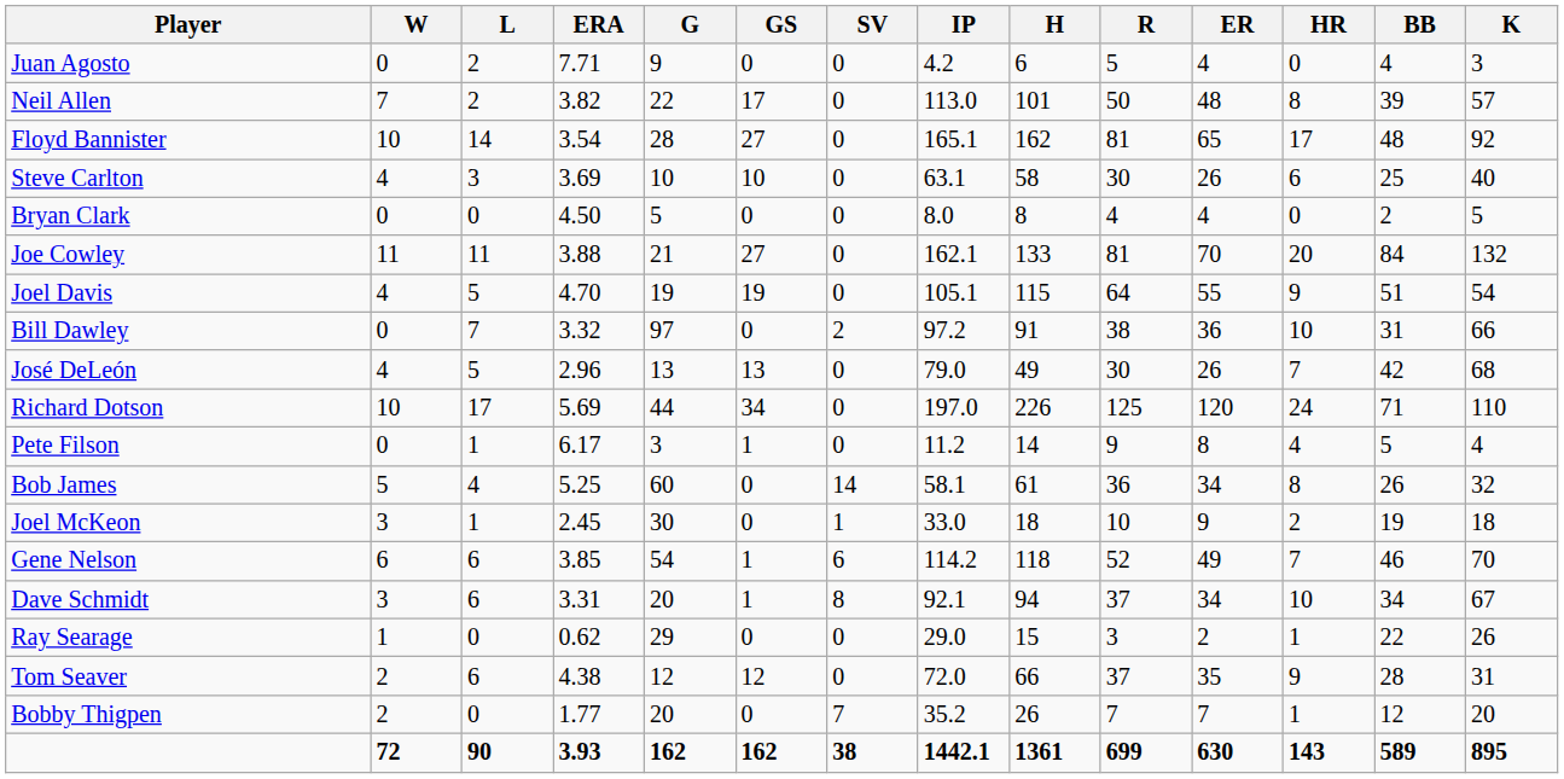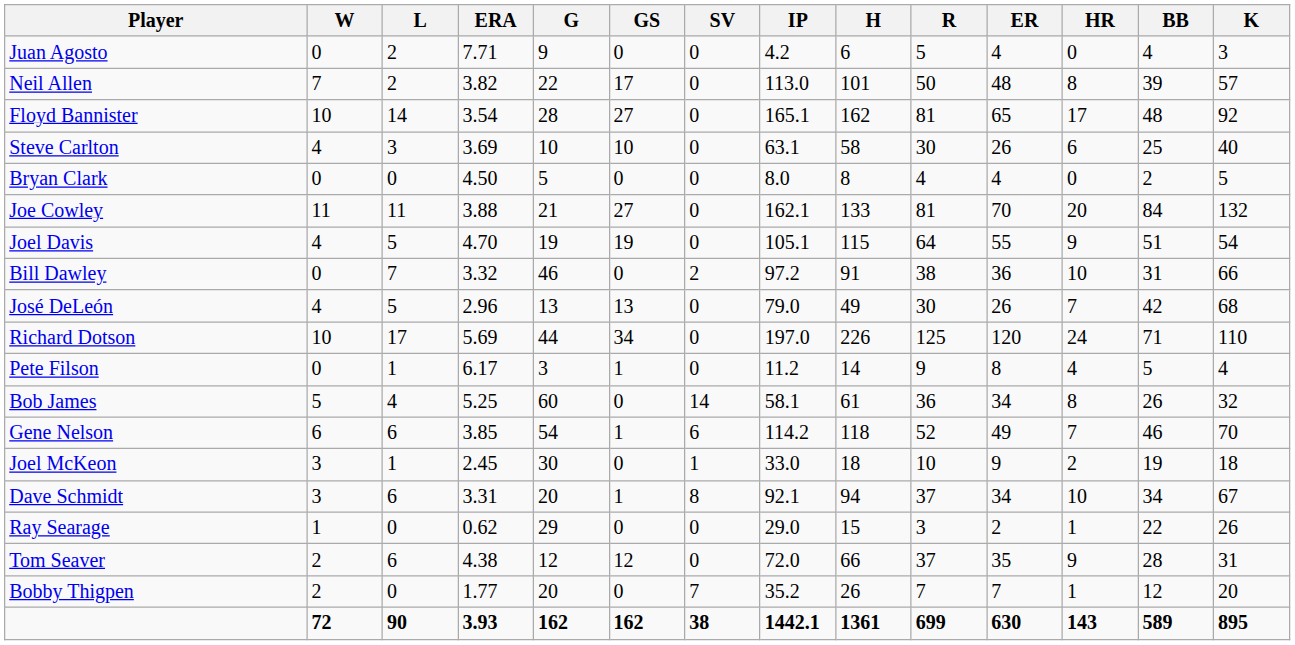Bill Dawley | G: 97 -> 46
rows swapped: Joel McKeon <-> Gene Nelson
